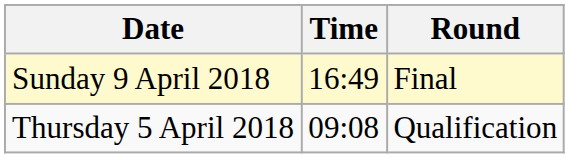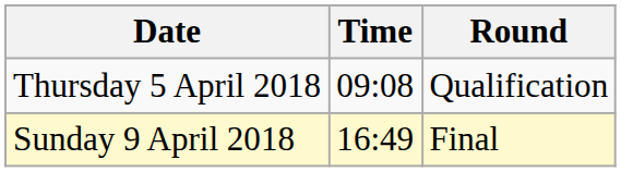rows swapped: Thursday 5 April 2018 <-> Sunday 9 April 2018
